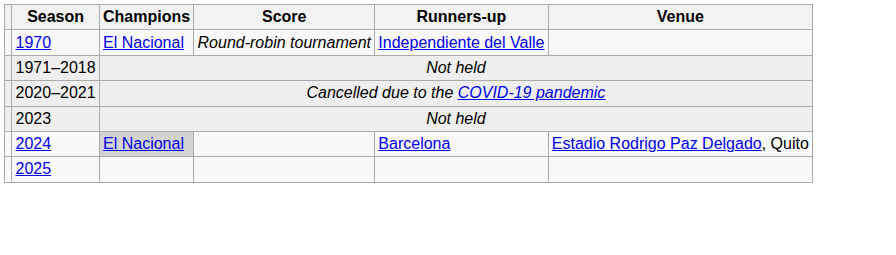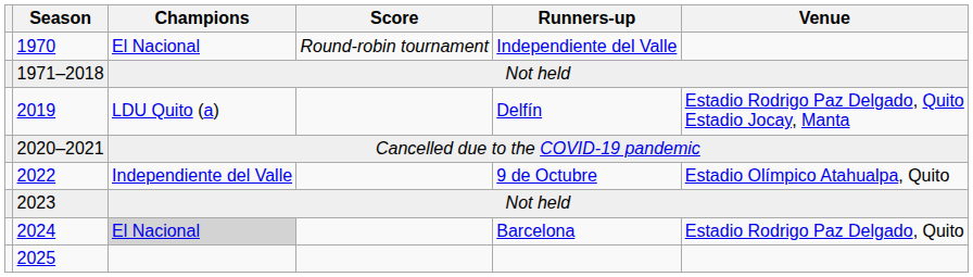+ row: 2019 | LDU Quito (a) | Delfín | Estadio Rodrigo Paz Delgado, Quito Estadio Jocay, Manta
+ row: 2022 | Independiente del Valle | 9 de Octubre | Estadio Olímpico Atahualpa, Quito
